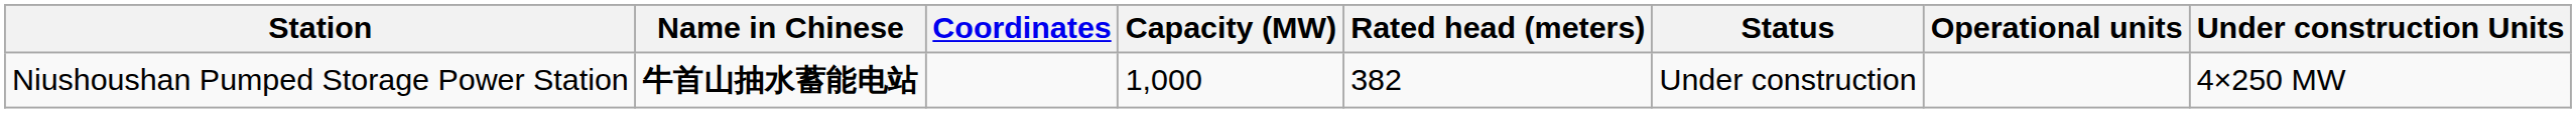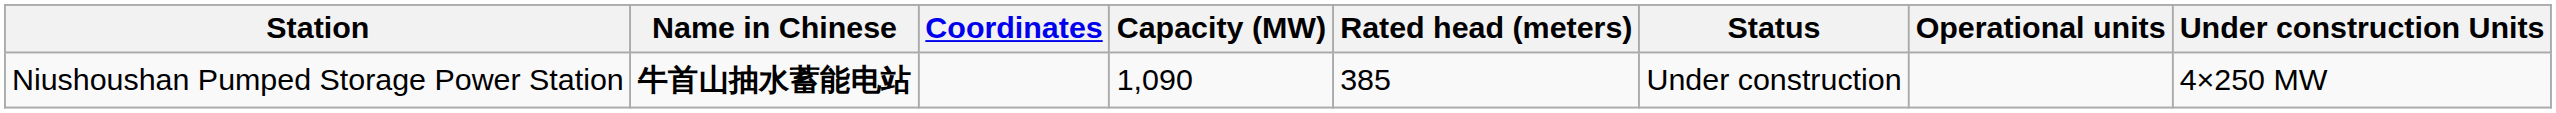Niushoushan Pumped Storage Power Station | Capacity (MW): 1,000 -> 1,090
Niushoushan Pumped Storage Power Station | Rated head (meters): 382 -> 385
